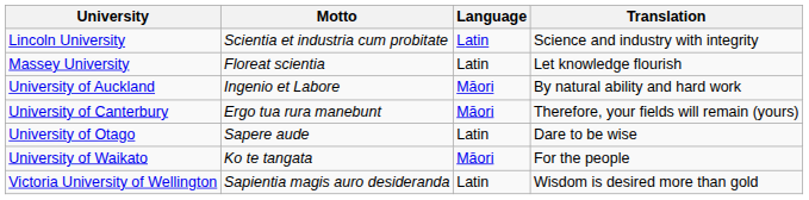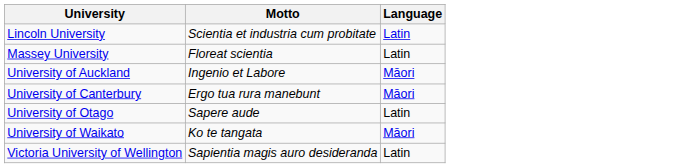- column: Translation | Science and industry with integrity | Let knowledge flourish | By natural ability and hard work | Therefore, your fields will remain (yours) | Dare to be wise | For the people | Wisdom is desired more than gold
